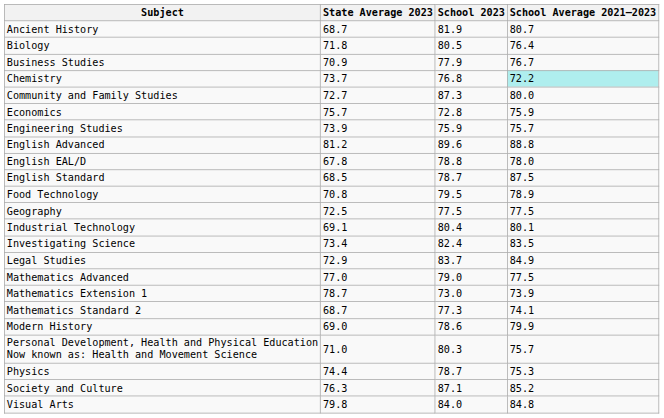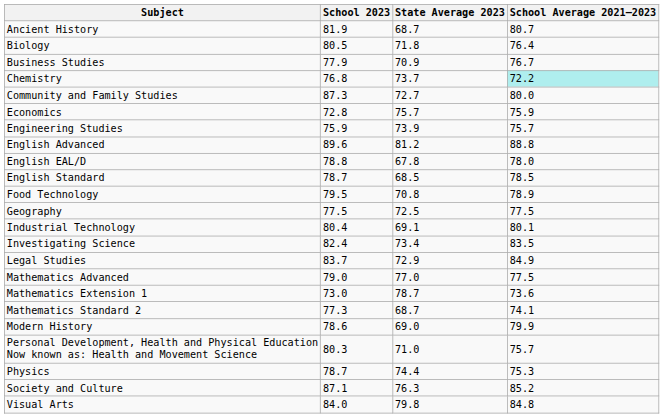columns swapped: School 2023 <-> State Average 2023
English Standard | School Average 2021–2023: 87.5 -> 78.5
Mathematics Extension 1 | School Average 2021–2023: 73.9 -> 73.6
